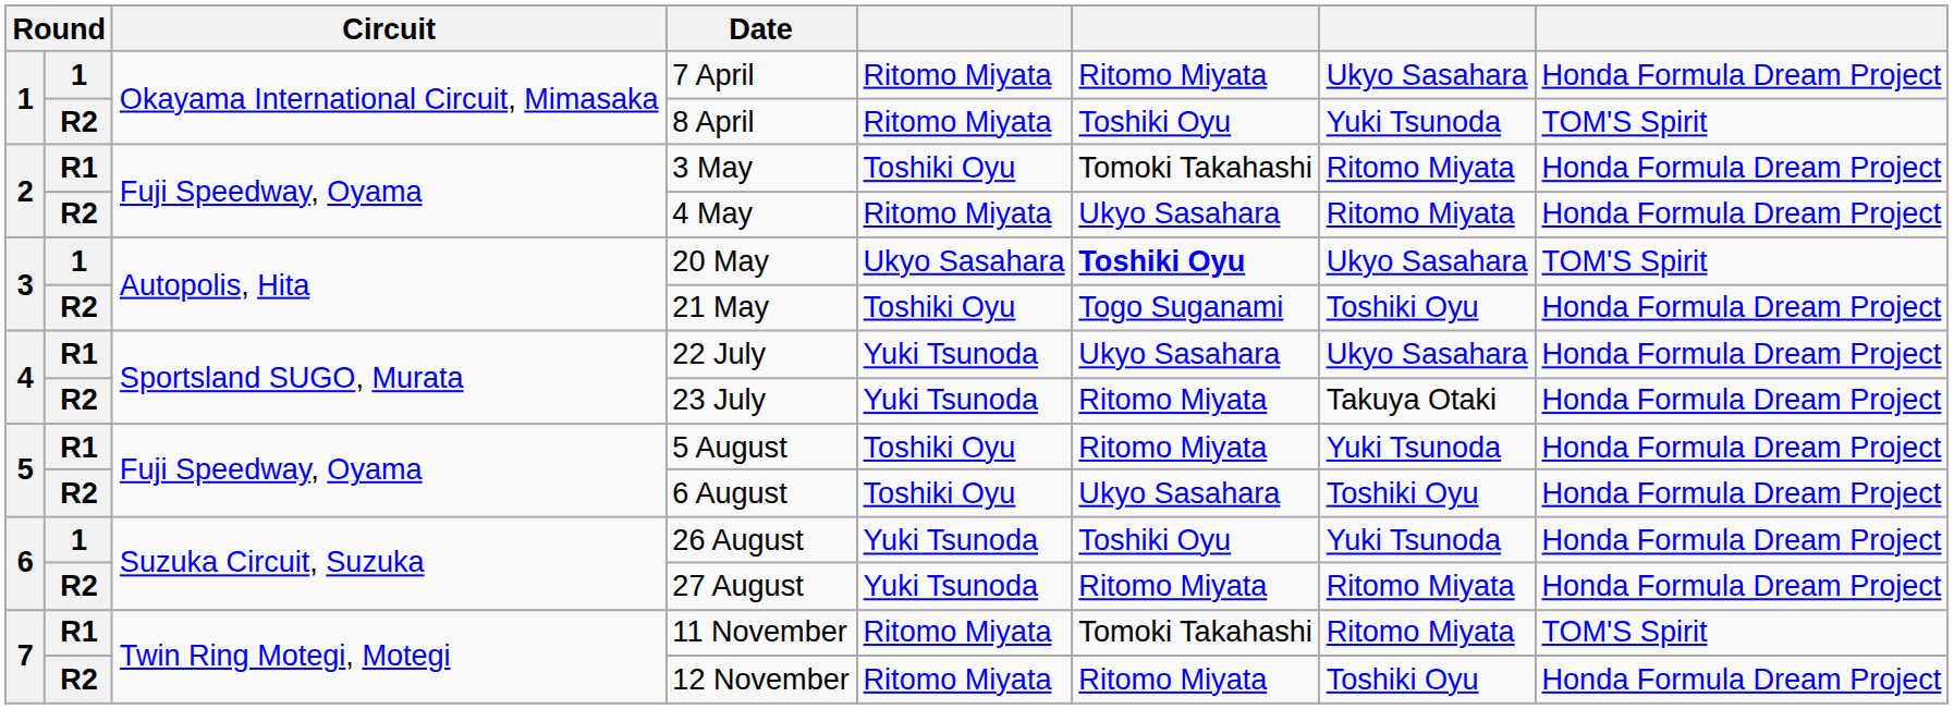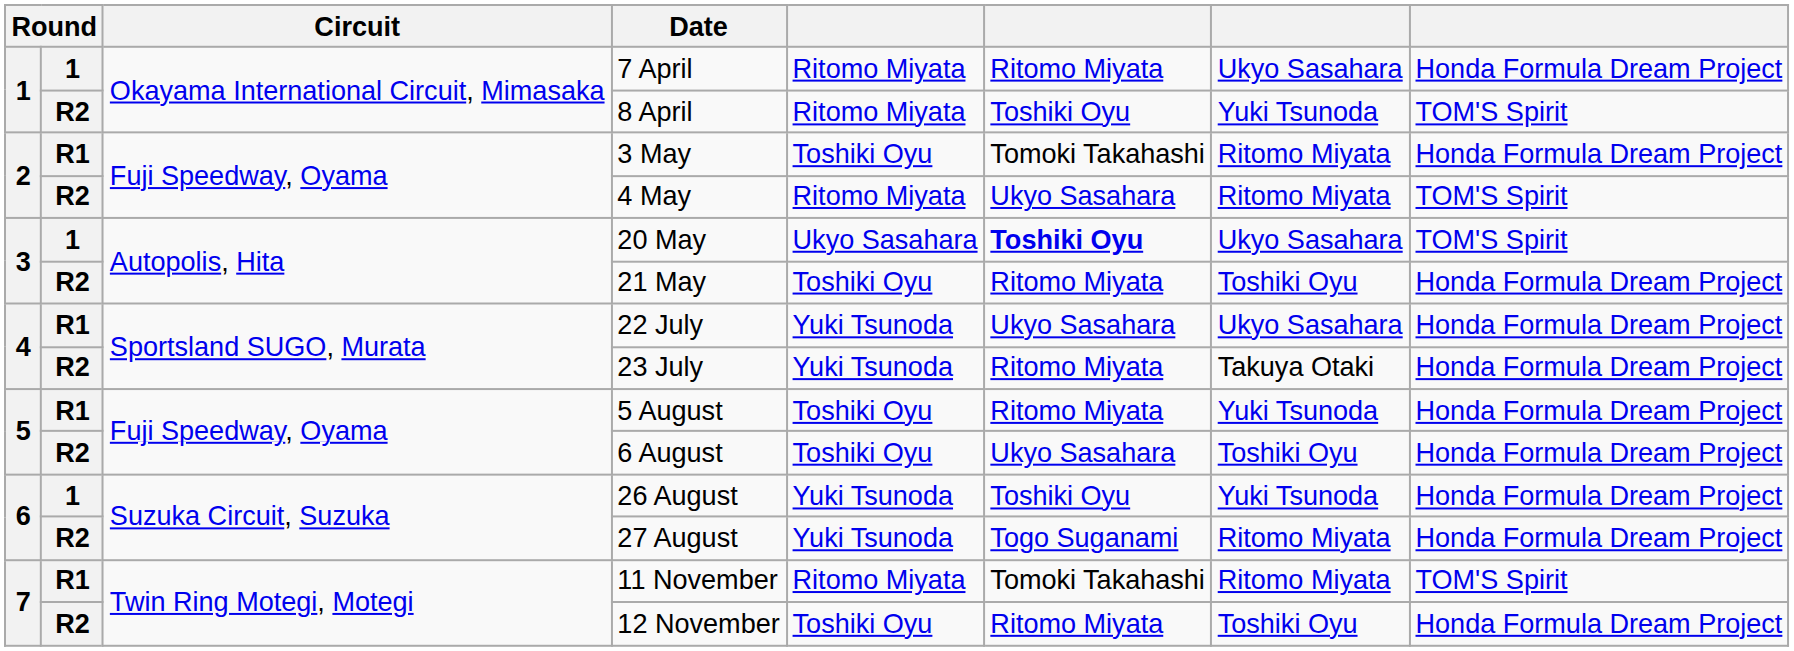4 May | column 8: Honda Formula Dream Project -> TOM'S Spirit
21 May | column 6: Togo Suganami -> Ritomo Miyata
27 August | column 6: Ritomo Miyata -> Togo Suganami
12 November | column 5: Ritomo Miyata -> Toshiki Oyu
